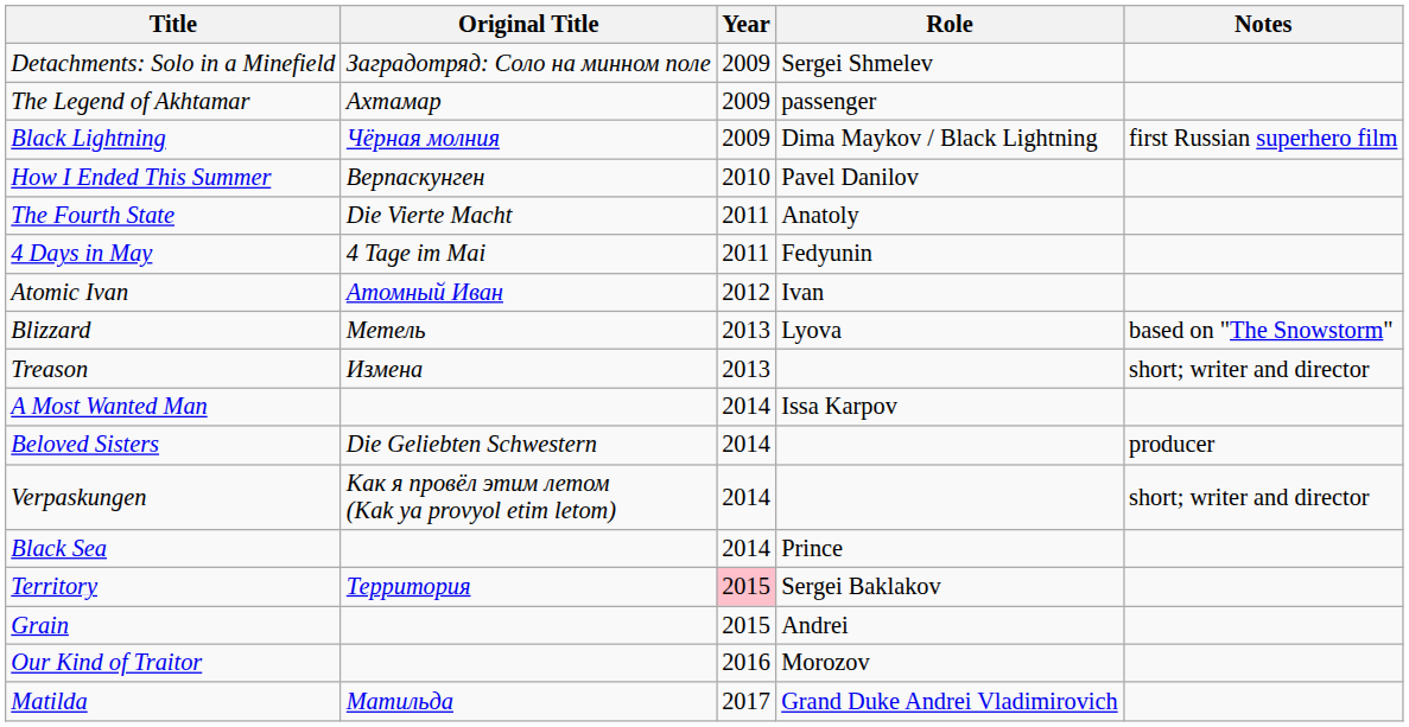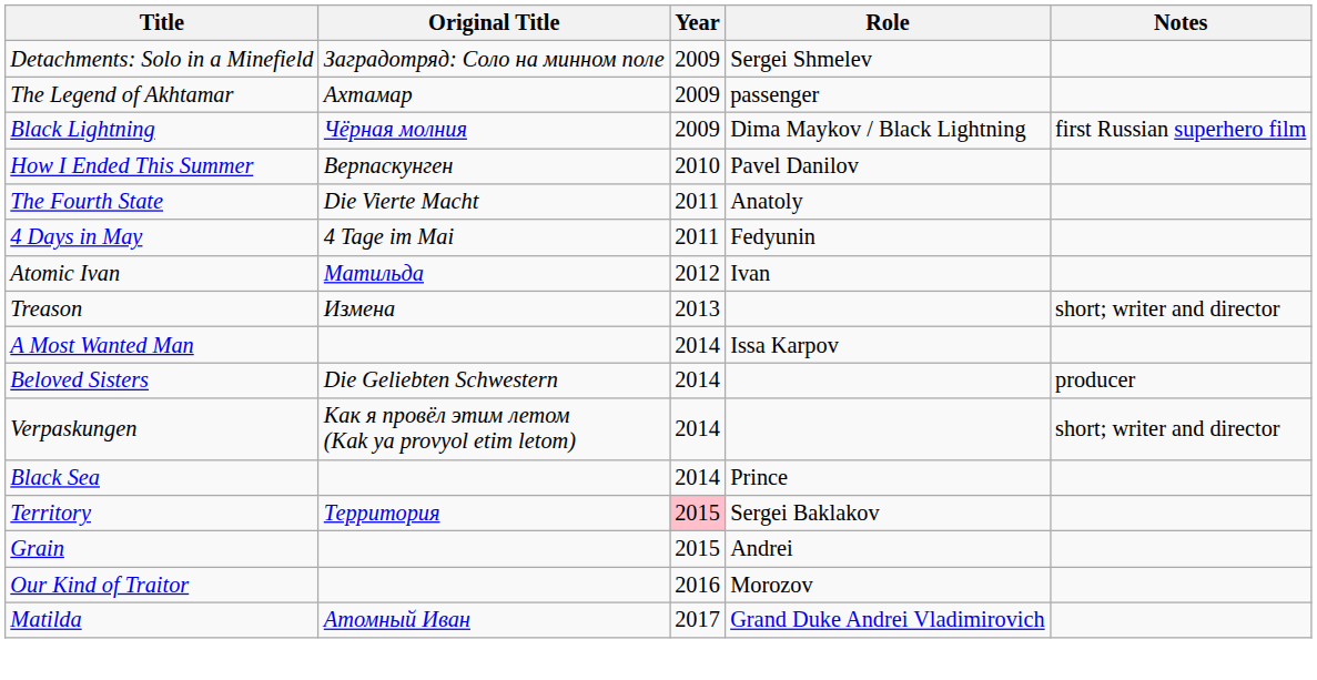Atomic Ivan | Original Title: Атомный Иван -> Матильда
- row: Blizzard | Метель | 2013 | Lyova | based on "The Snowstorm"
Matilda | Original Title: Матильда -> Атомный Иван
